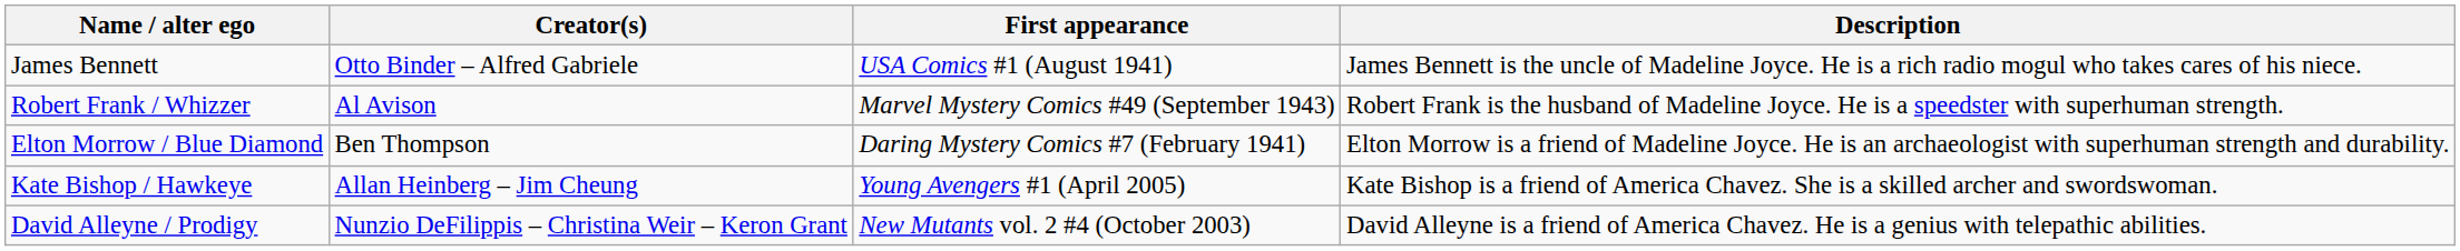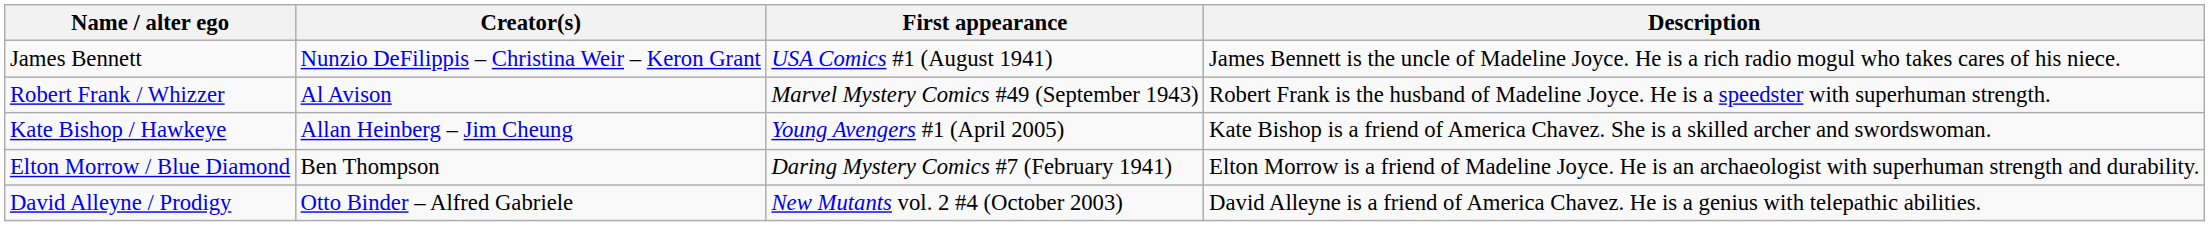James Bennett | Creator(s): Otto Binder – Alfred Gabriele -> Nunzio DeFilippis – Christina Weir – Keron Grant
rows swapped: Elton Morrow / Blue Diamond <-> Kate Bishop / Hawkeye
David Alleyne / Prodigy | Creator(s): Nunzio DeFilippis – Christina Weir – Keron Grant -> Otto Binder – Alfred Gabriele
